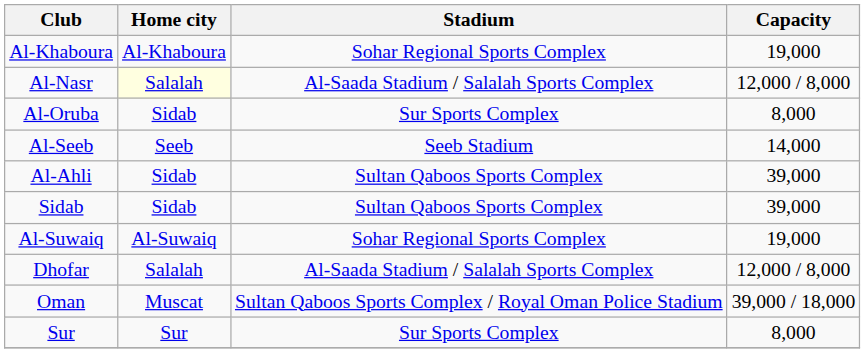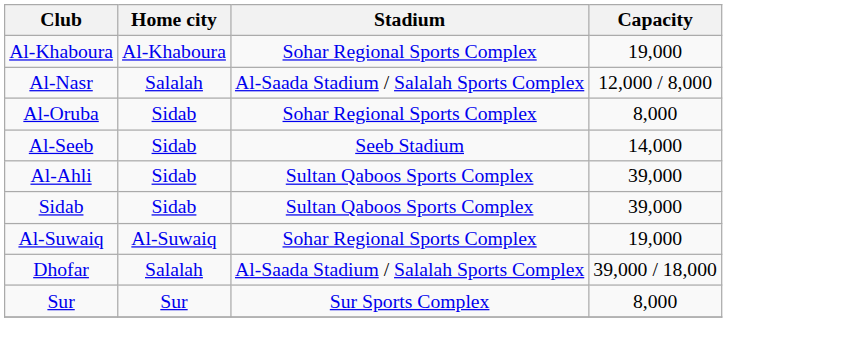Al-Nasr | Home city: lightyellow background -> no background
Al-Oruba | Stadium: Sur Sports Complex -> Sohar Regional Sports Complex
Al-Seeb | Home city: Seeb -> Sidab
Dhofar | Capacity: 12,000 / 8,000 -> 39,000 / 18,000
- row: Oman | Muscat | Sultan Qaboos Sports Complex / Royal Oman Police Stadium | 39,000 / 18,000
